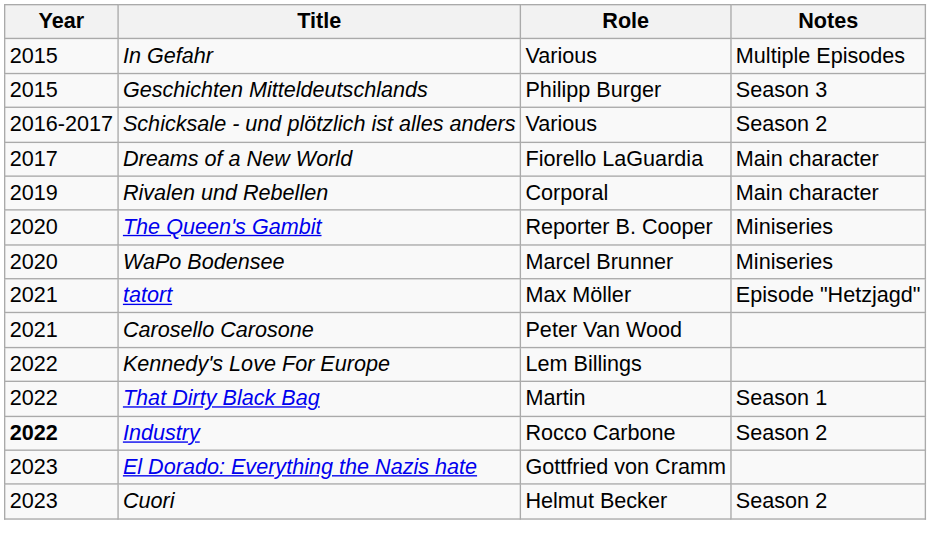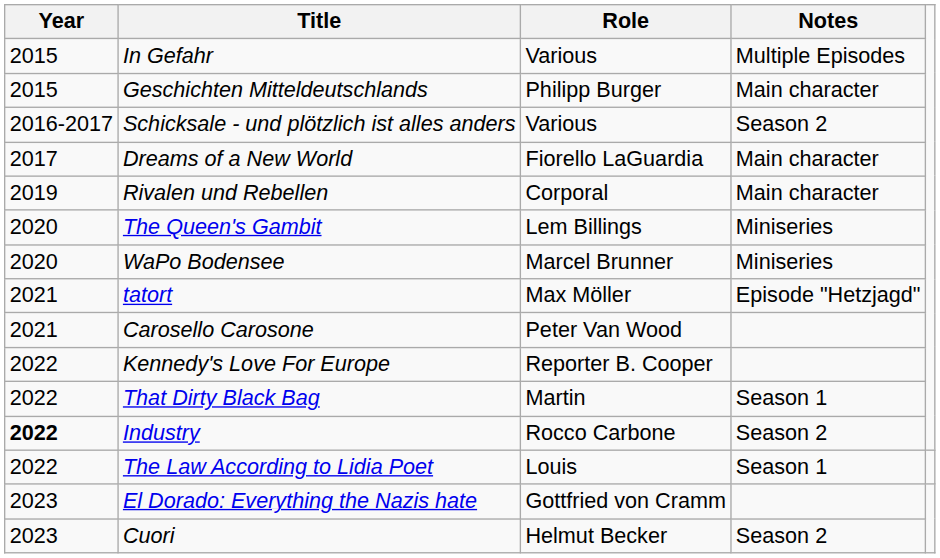Geschichten Mitteldeutschlands | Notes: Season 3 -> Main character
The Queen's Gambit | Role: Reporter B. Cooper -> Lem Billings
Kennedy's Love For Europe | Role: Lem Billings -> Reporter B. Cooper
+ row: 2022 | The Law According to Lidia Poet | Louis | Season 1
